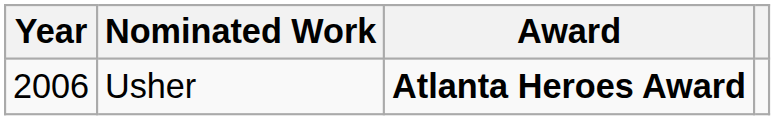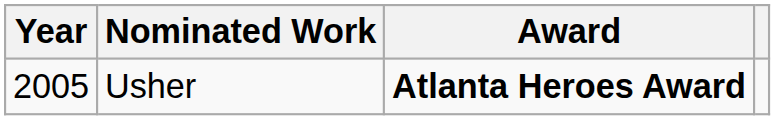Usher | Year: 2006 -> 2005
